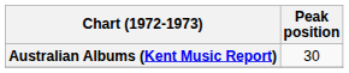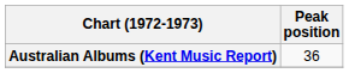Australian Albums (Kent Music Report) | Peak position: 30 -> 36
